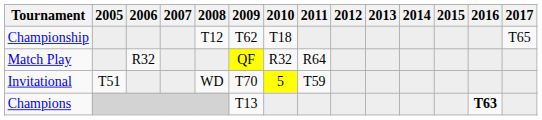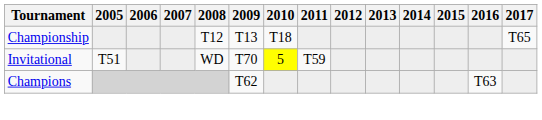Championship | 2009: T62 -> T13
- row: Match Play | R32 | QF | R32 | R64
Champions | 2009: T13 -> T62
Champions | 2016: bold -> normal
